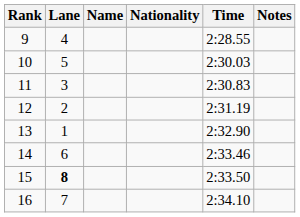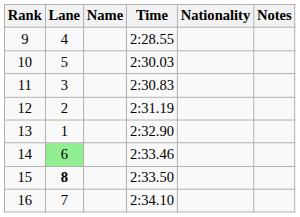columns swapped: Nationality <-> Time
14 | Lane: no background -> lightgreen background
